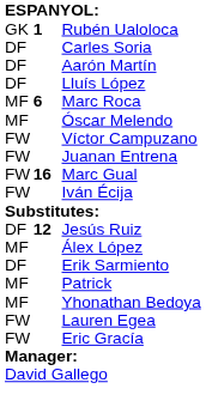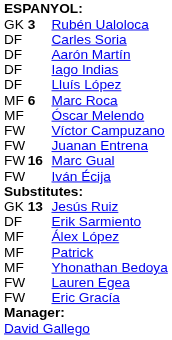Rubén Ualoloca | column 2: 1 -> 3
+ row: DF | Iago Indias
Jesús Ruiz | column 1: DF -> GK
Jesús Ruiz | column 2: 12 -> 13
rows swapped: Erik Sarmiento <-> Álex López
